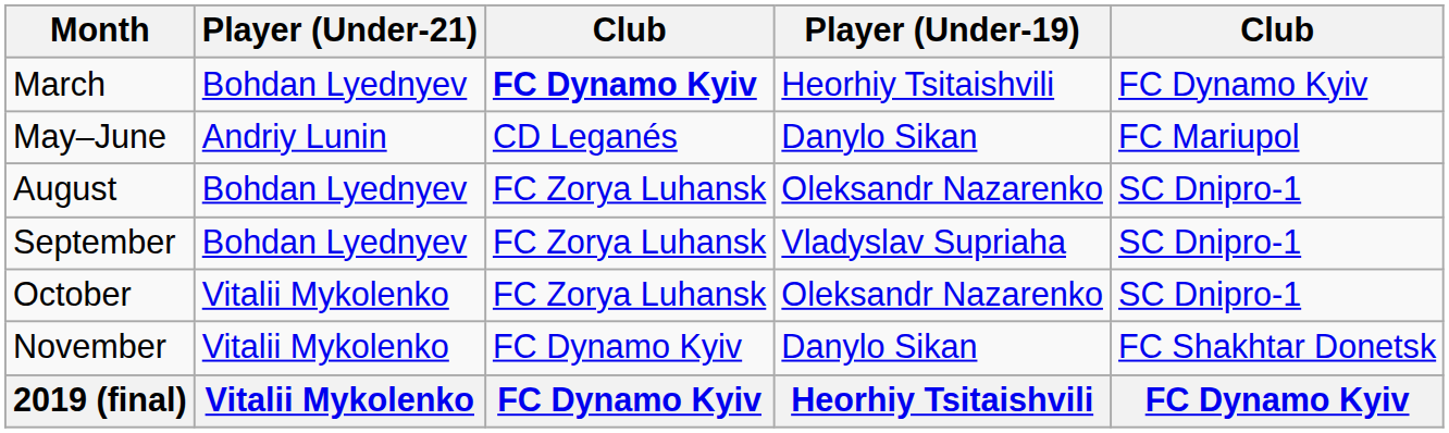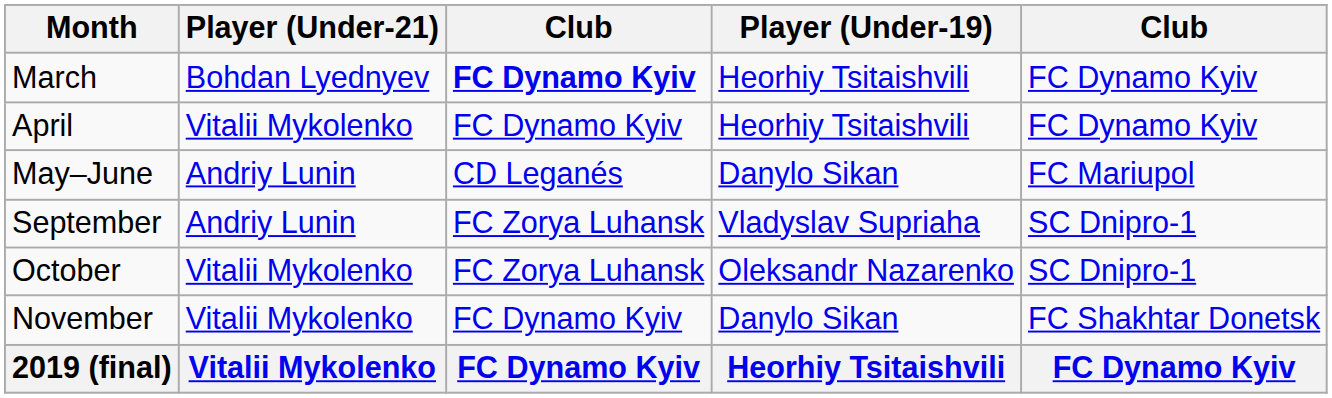+ row: April | Vitalii Mykolenko | FC Dynamo Kyiv | Heorhiy Tsitaishvili | FC Dynamo Kyiv
- row: August | Bohdan Lyednyev | FC Zorya Luhansk | Oleksandr Nazarenko | SC Dnipro-1
September | Player (Under-21): Bohdan Lyednyev -> Andriy Lunin
